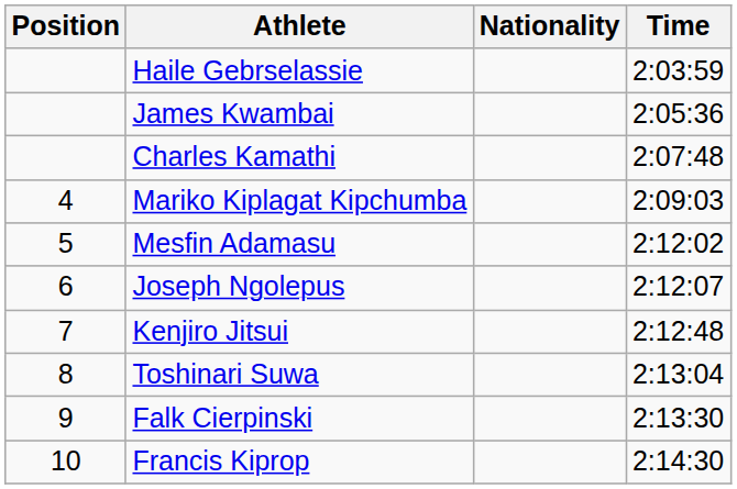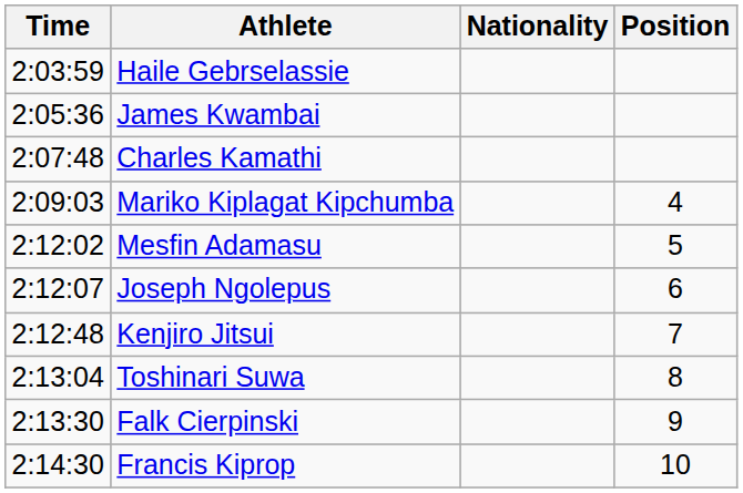columns swapped: Position <-> Time
